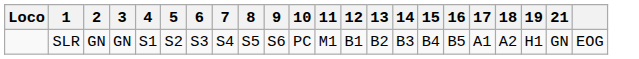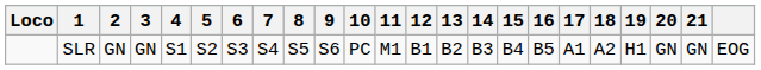+ column: 20 | GN
